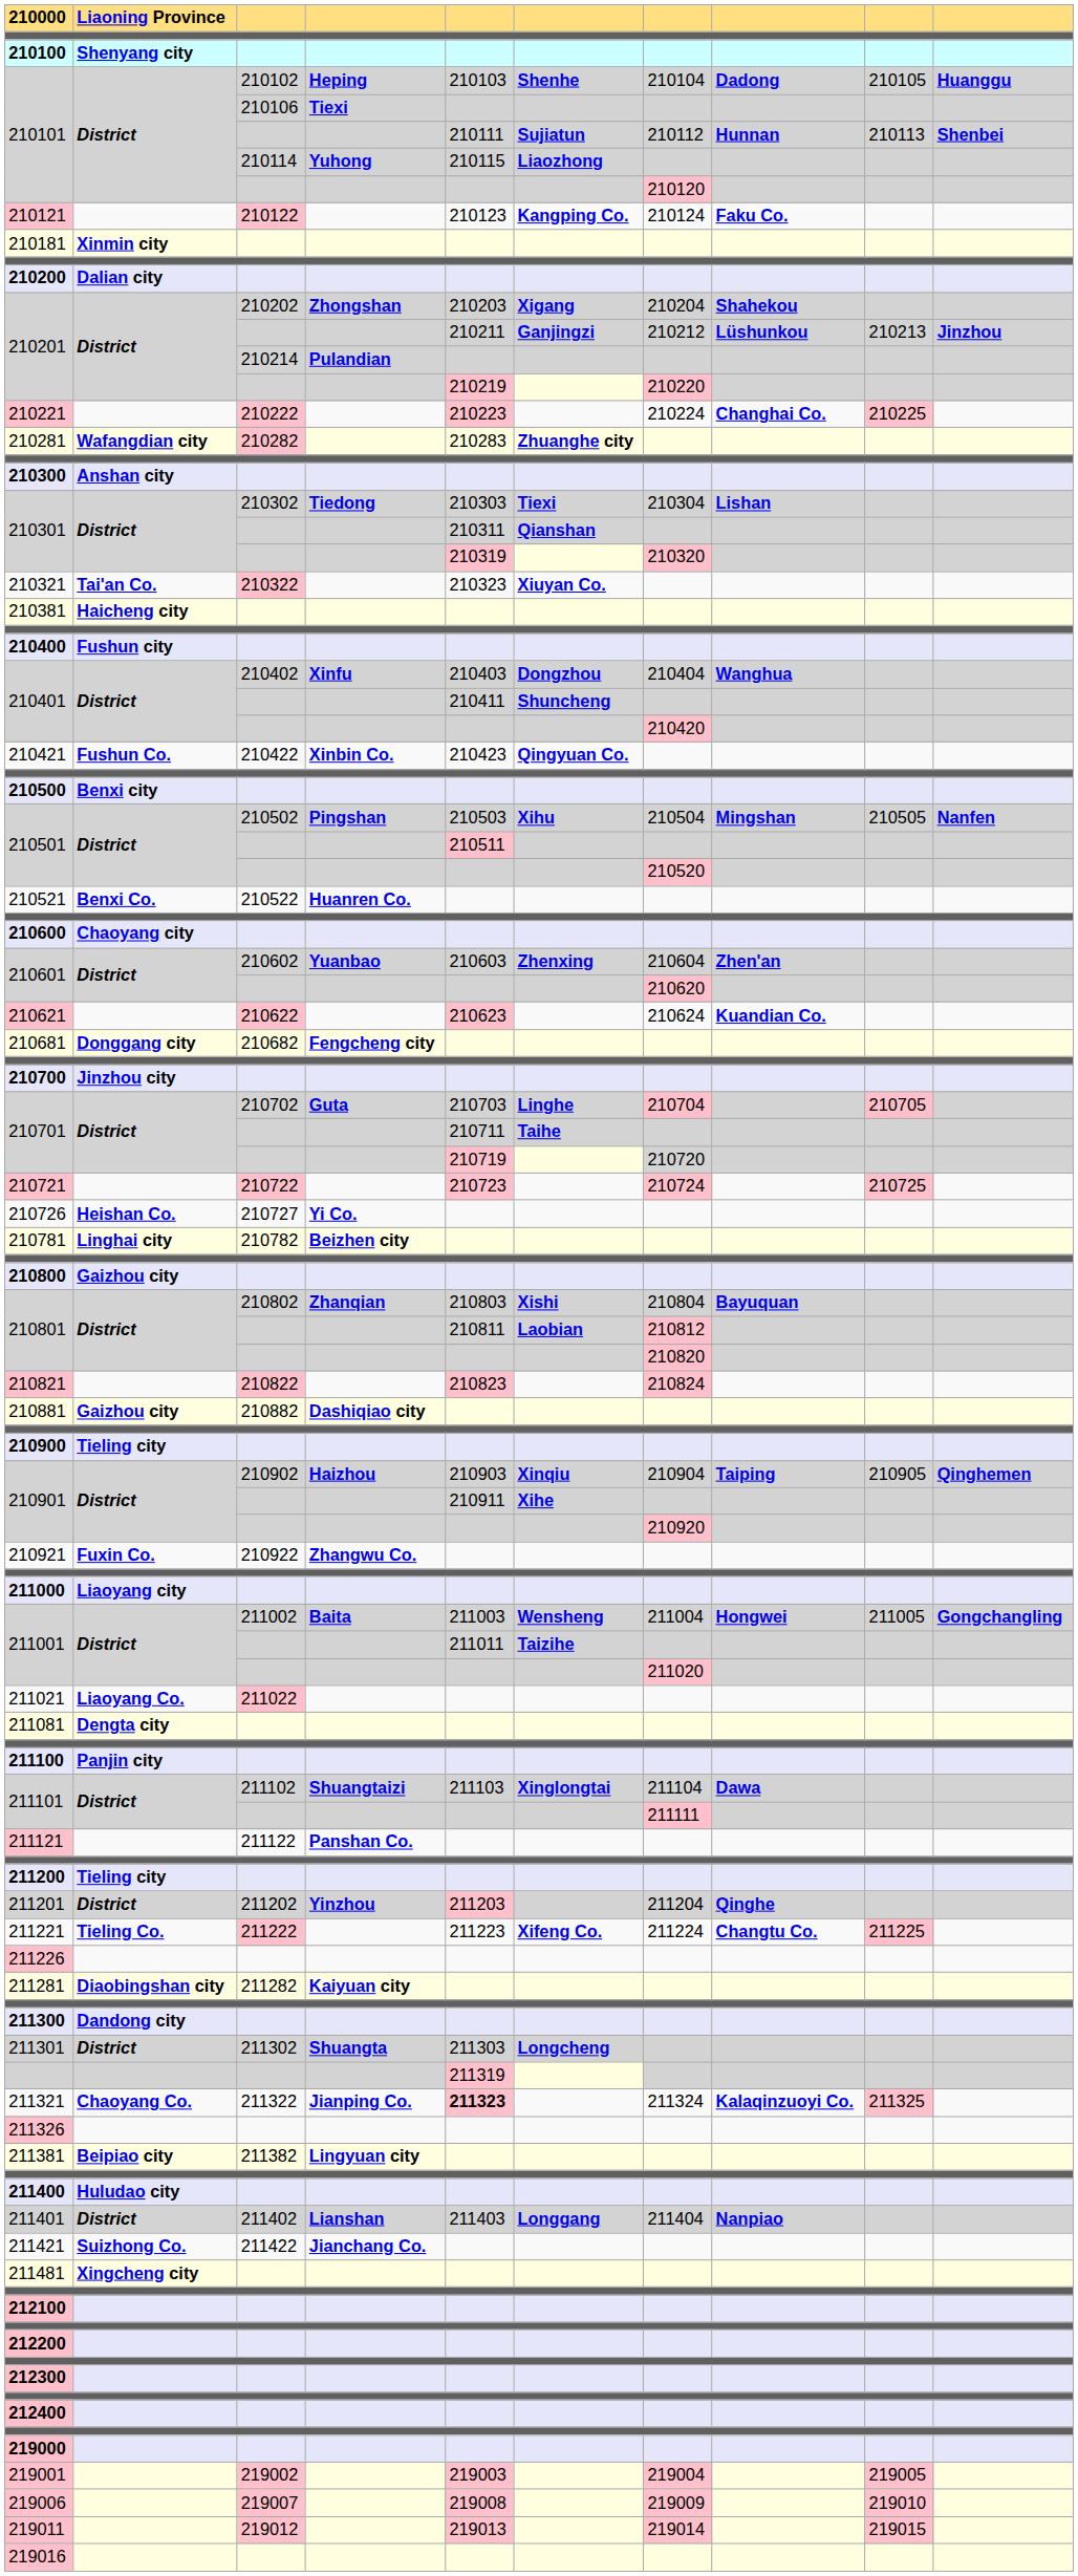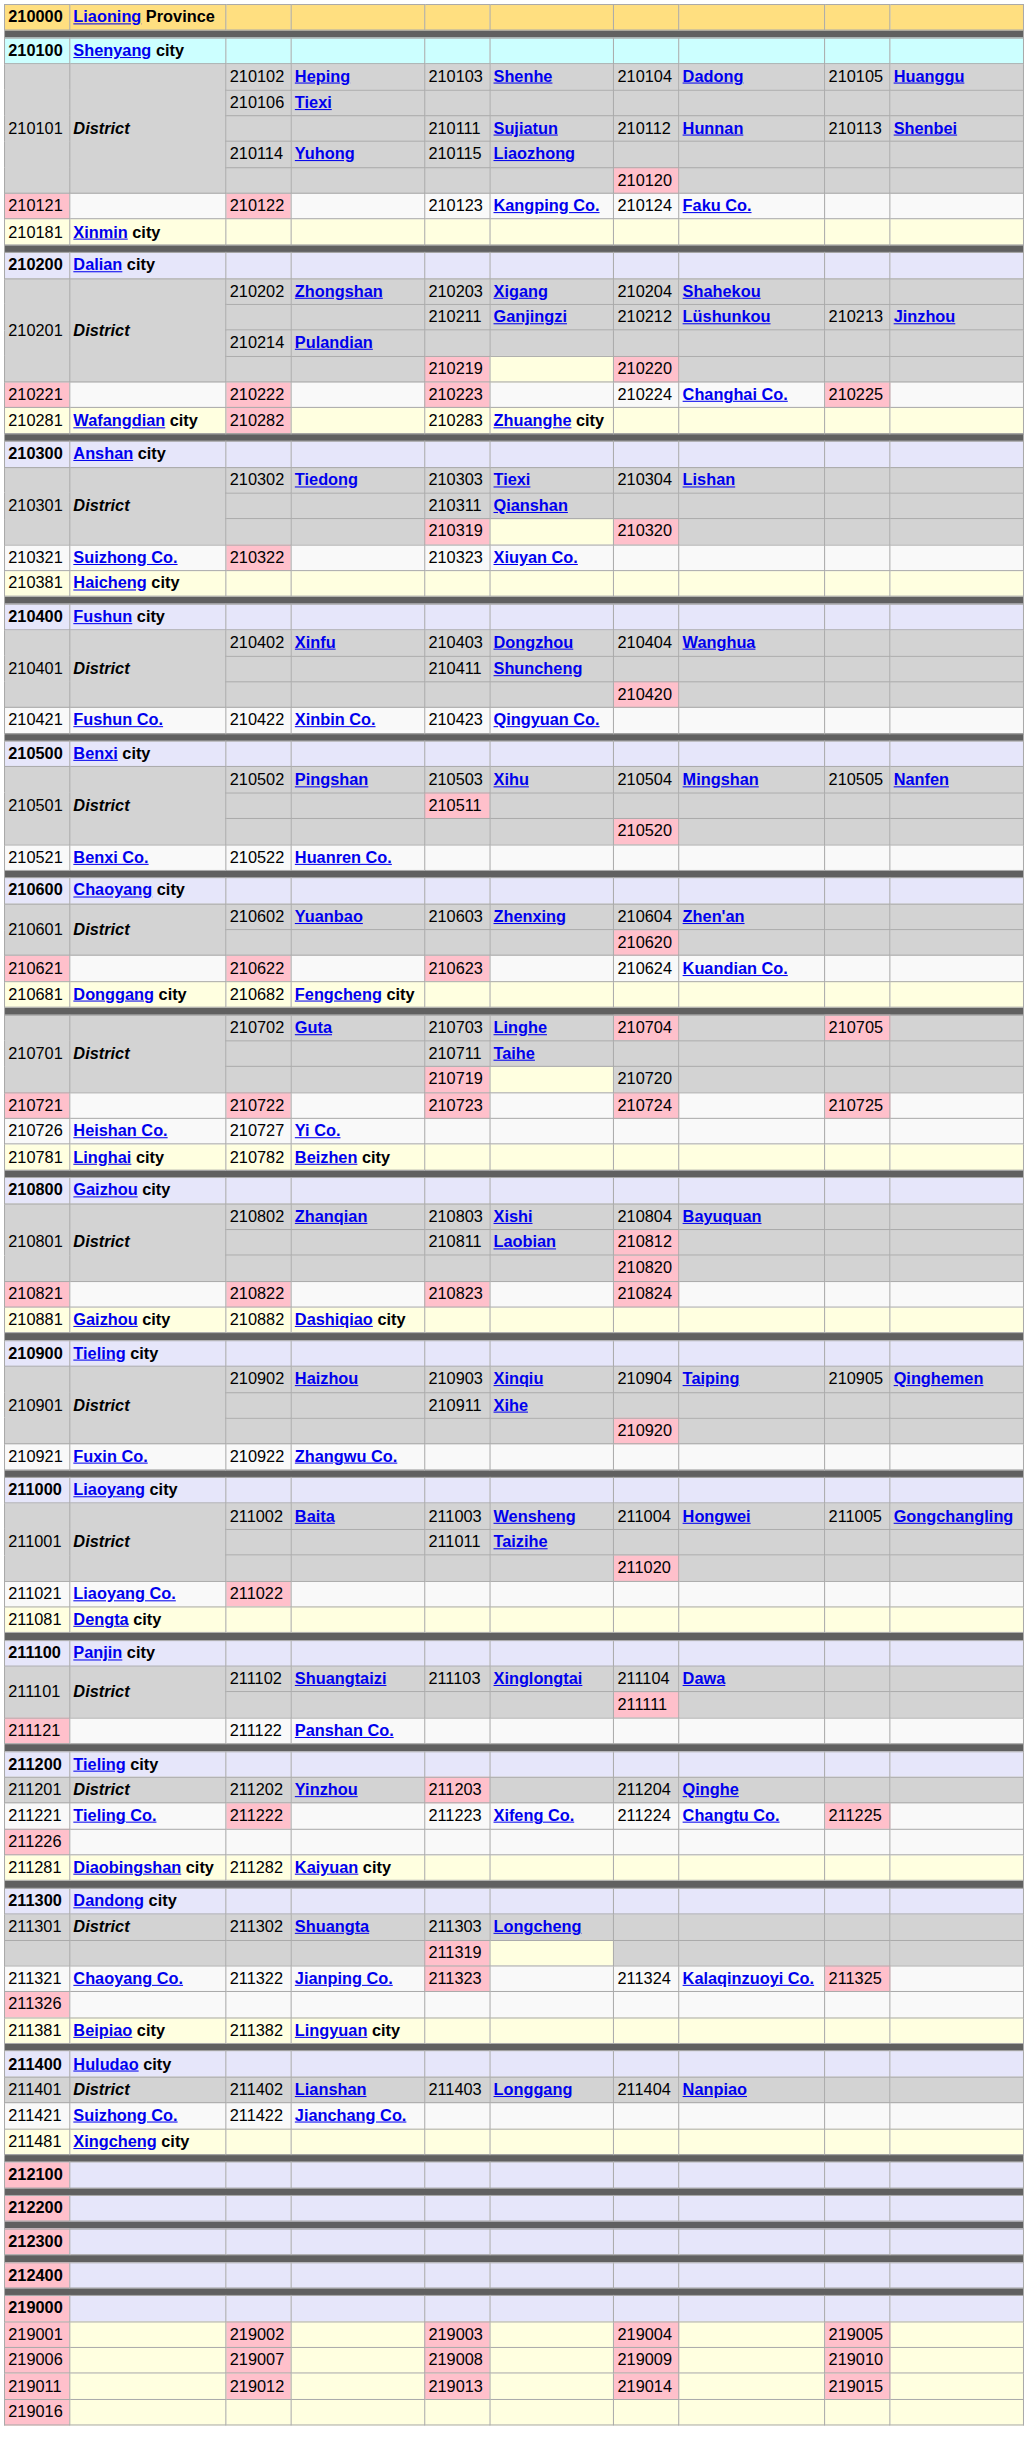210321 | column 2: Tai'an Co. -> Suizhong Co.
- row: 210700 | Jinzhou city
211321 | column 5: bold -> normal
